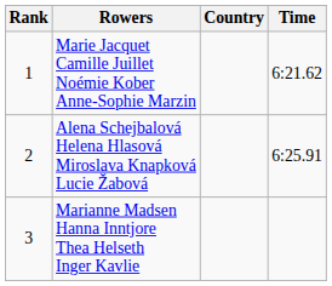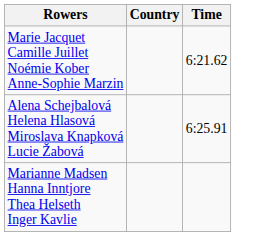- column: Rank | 1 | 2 | 3
